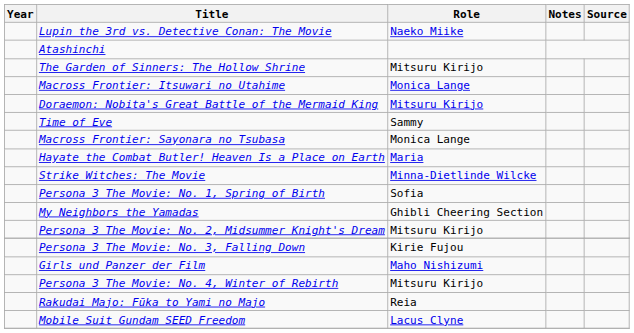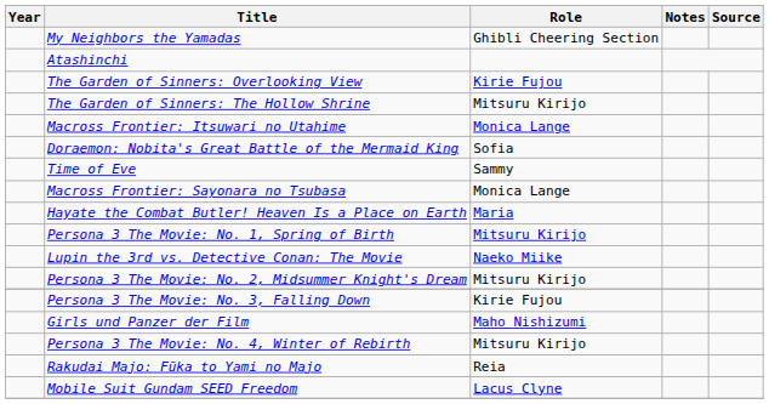rows swapped: My Neighbors the Yamadas <-> Lupin the 3rd vs. Detective Conan: The Movie
+ row: The Garden of Sinners: Overlooking View | Kirie Fujou
Doraemon: Nobita's Great Battle of the Mermaid King | Role: Mitsuru Kirijo -> Sofia
- row: Strike Witches: The Movie | Minna-Dietlinde Wilcke
Persona 3 The Movie: No. 1, Spring of Birth | Role: Sofia -> Mitsuru Kirijo
